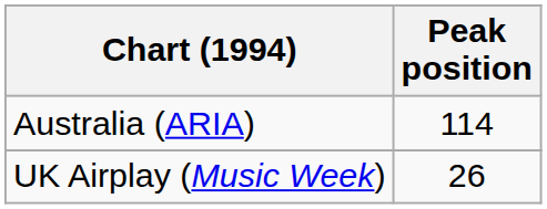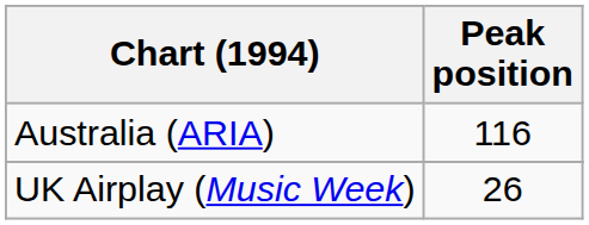Australia (ARIA) | Peak position: 114 -> 116
